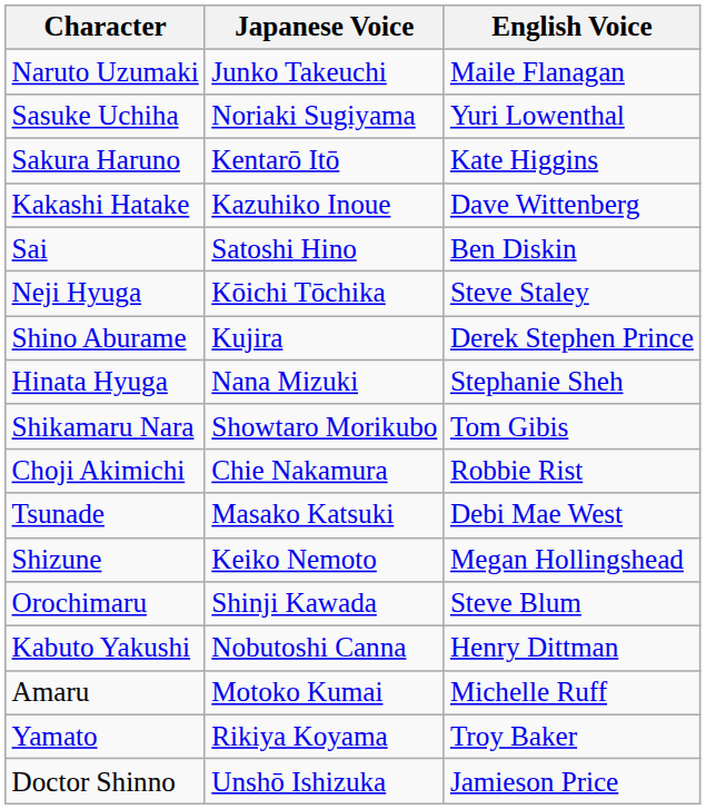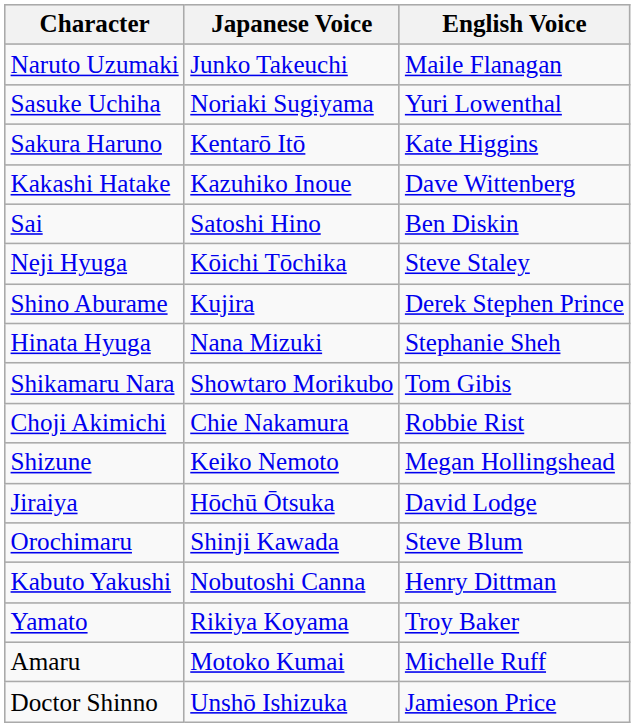- row: Tsunade | Masako Katsuki | Debi Mae West
+ row: Jiraiya | Hōchū Ōtsuka | David Lodge
rows swapped: Yamato <-> Amaru
